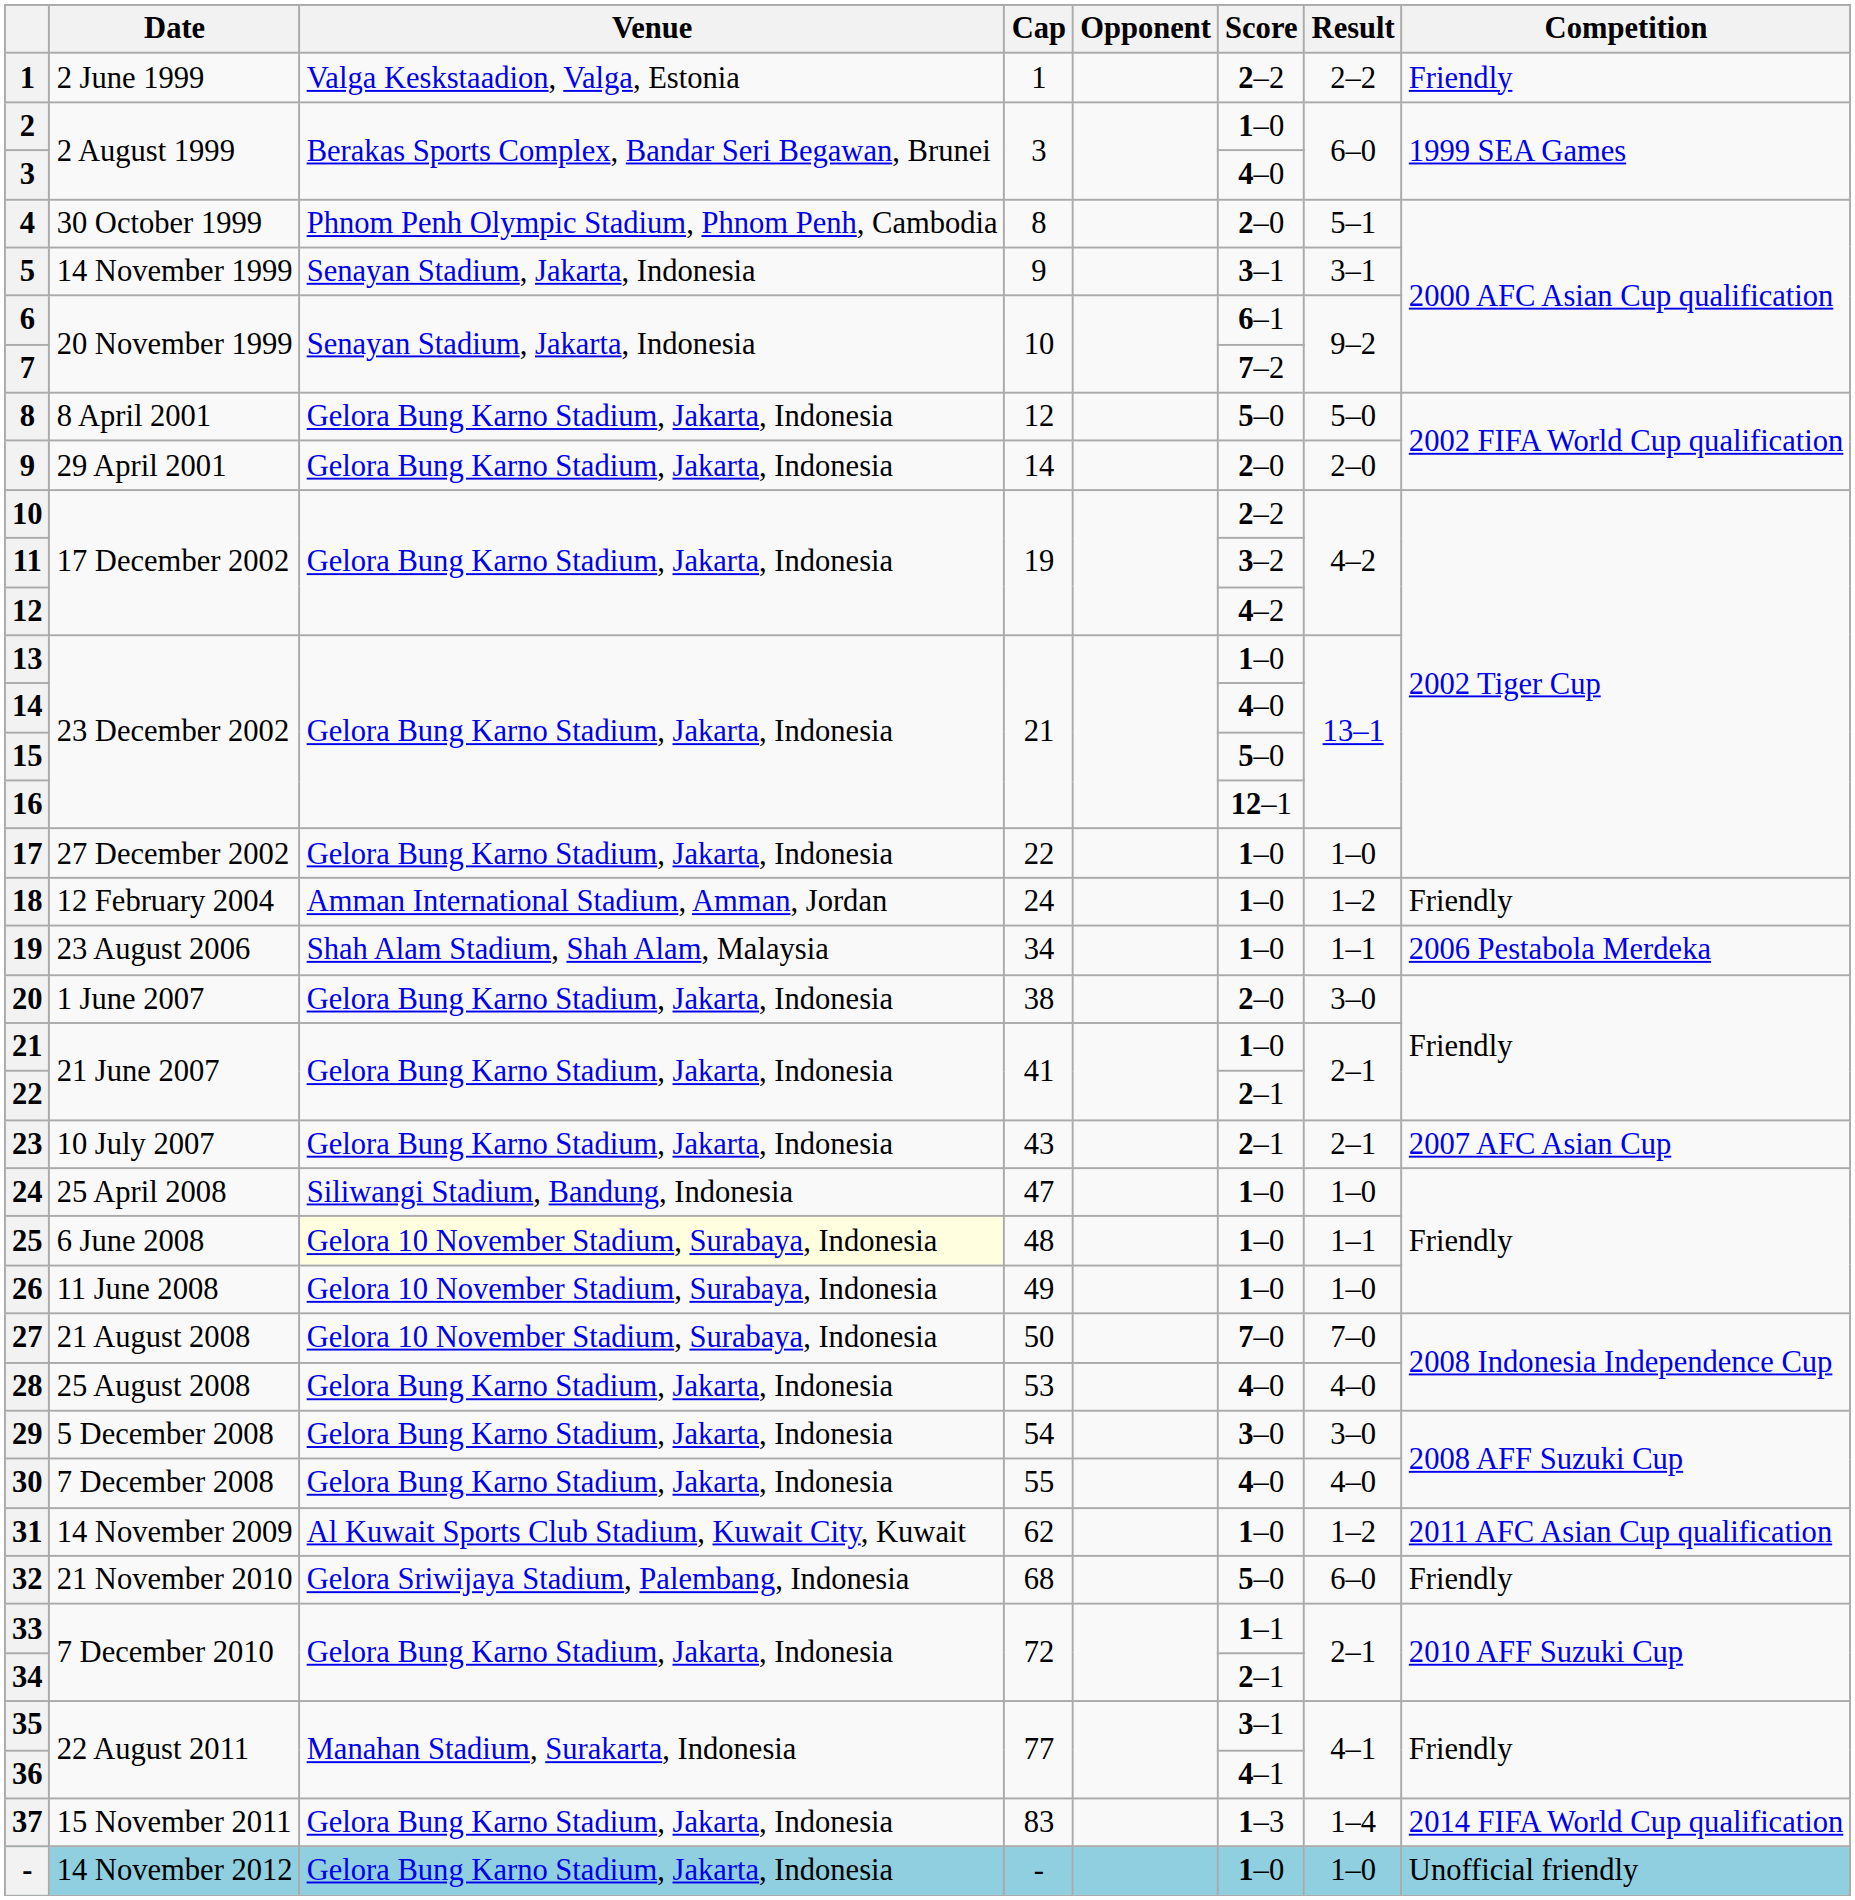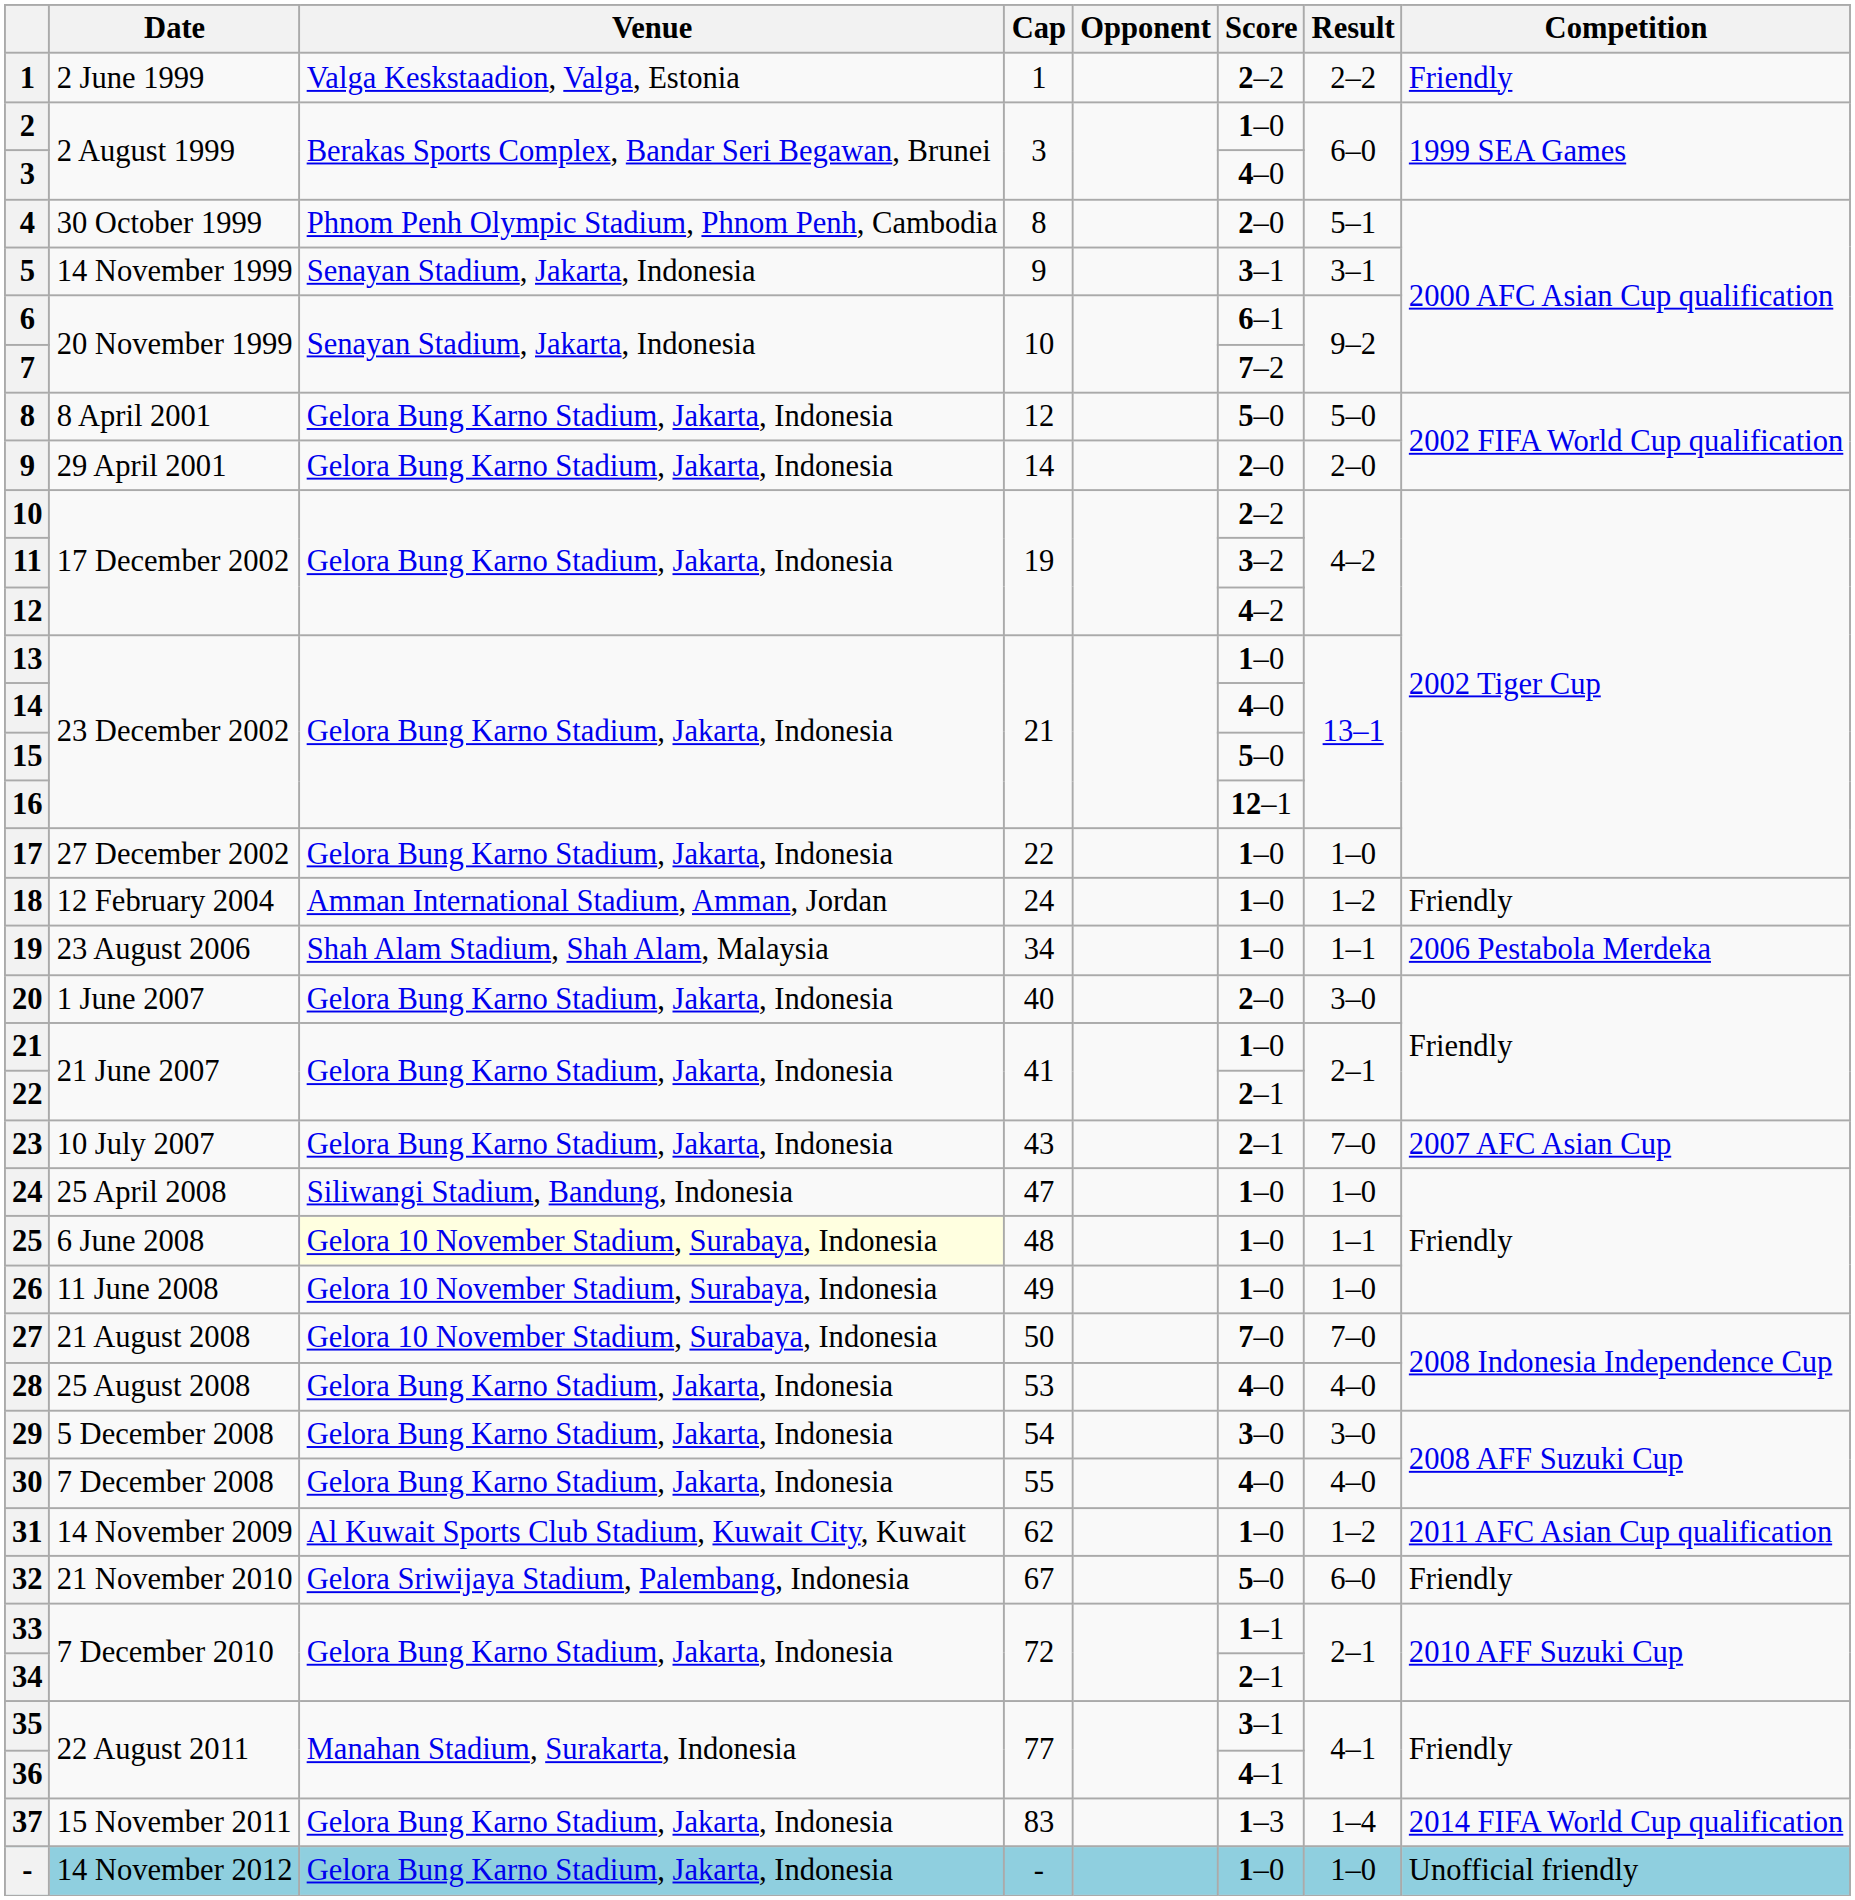20 | Cap: 38 -> 40
23 | Result: 2–1 -> 7–0
32 | Cap: 68 -> 67
